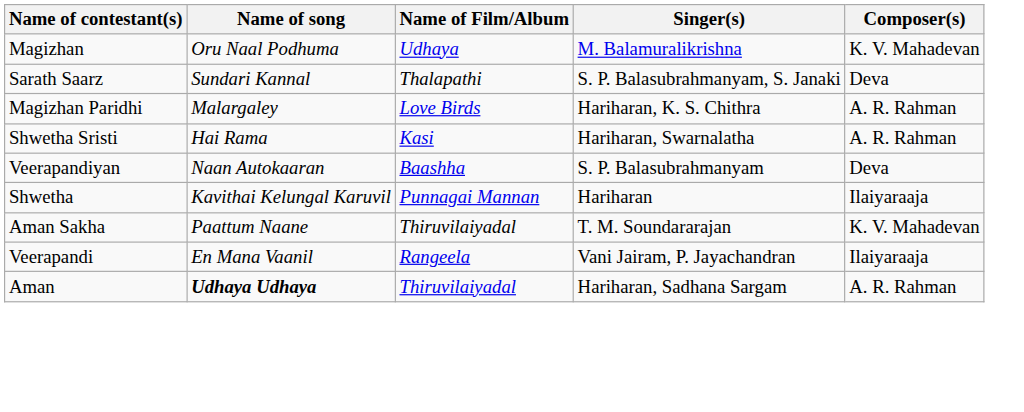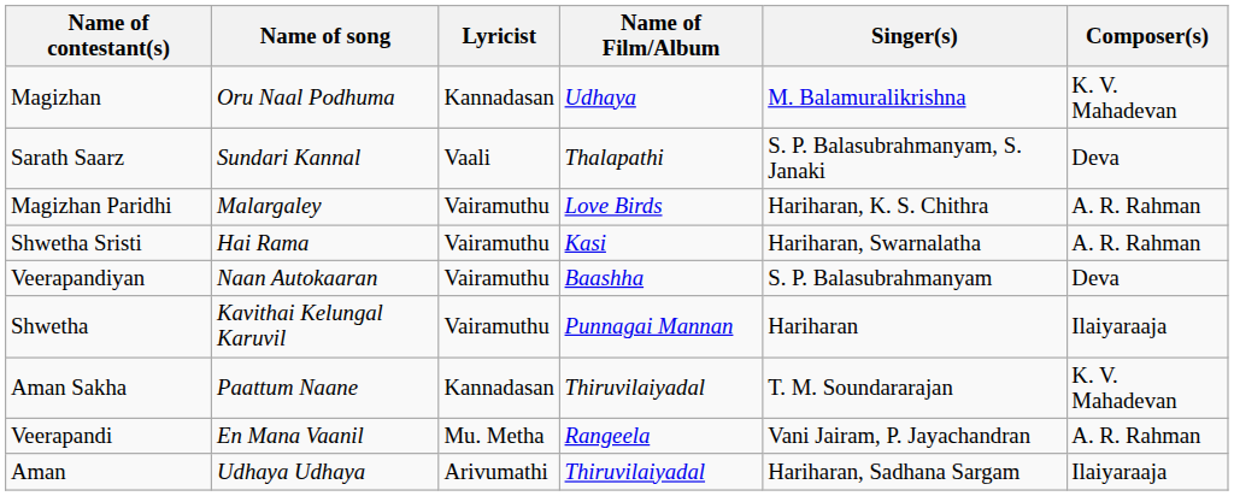+ column: Lyricist | Kannadasan | Vaali | Vairamuthu | Vairamuthu | Vairamuthu | Vairamuthu | Kannadasan | Mu. Metha | Arivumathi
Veerapandi | Composer(s): Ilaiyaraaja -> A. R. Rahman
Aman | Name of song: bold -> normal
Aman | Composer(s): A. R. Rahman -> Ilaiyaraaja
